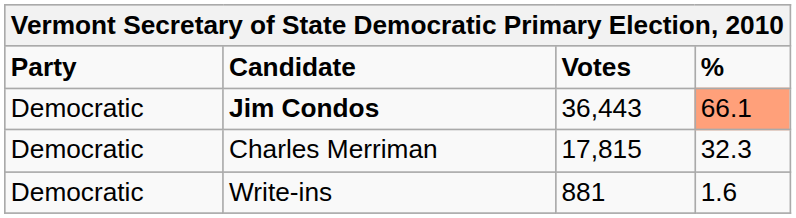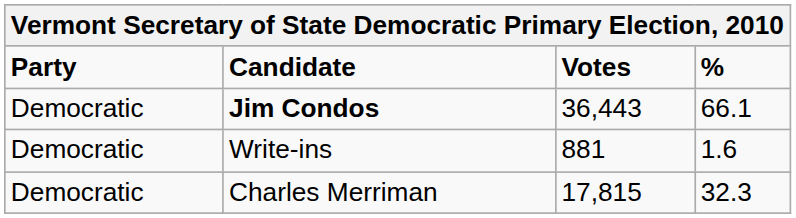Jim Condos | %: lightsalmon background -> no background
rows swapped: Charles Merriman <-> Write-ins
